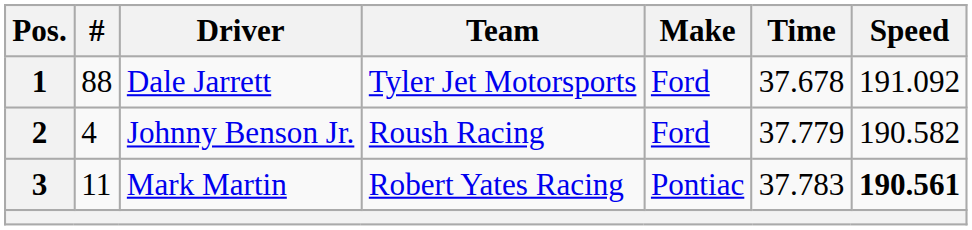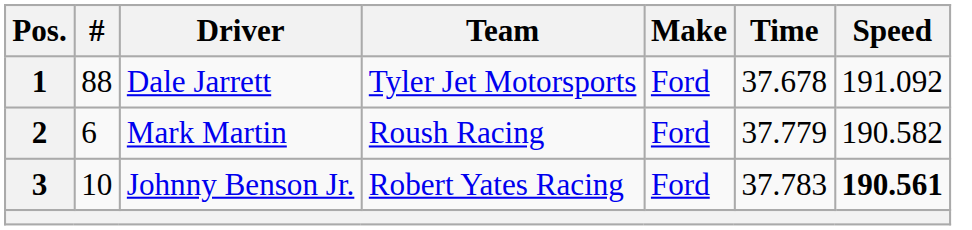2 | #: 4 -> 6
2 | Driver: Johnny Benson Jr. -> Mark Martin
3 | #: 11 -> 10
3 | Driver: Mark Martin -> Johnny Benson Jr.
3 | Make: Pontiac -> Ford
